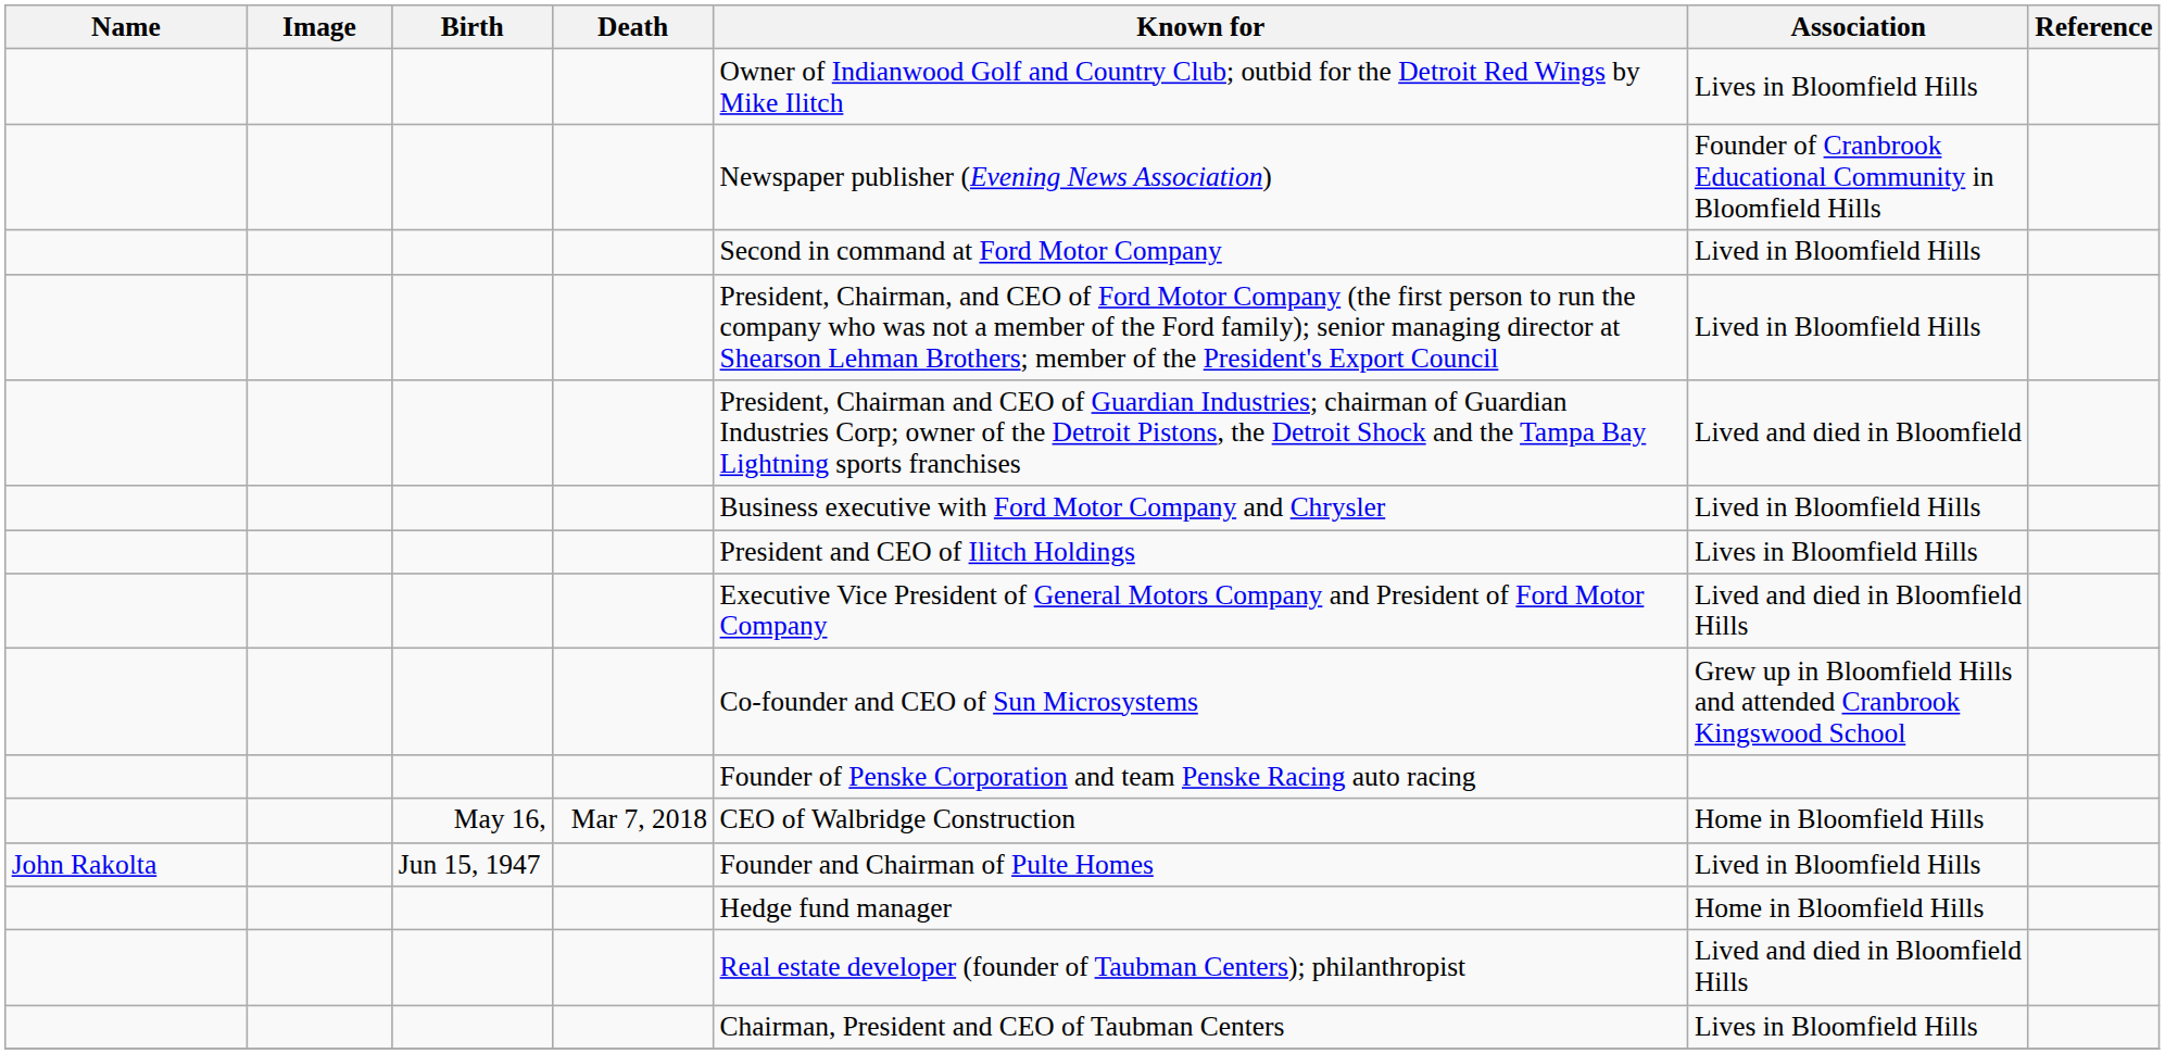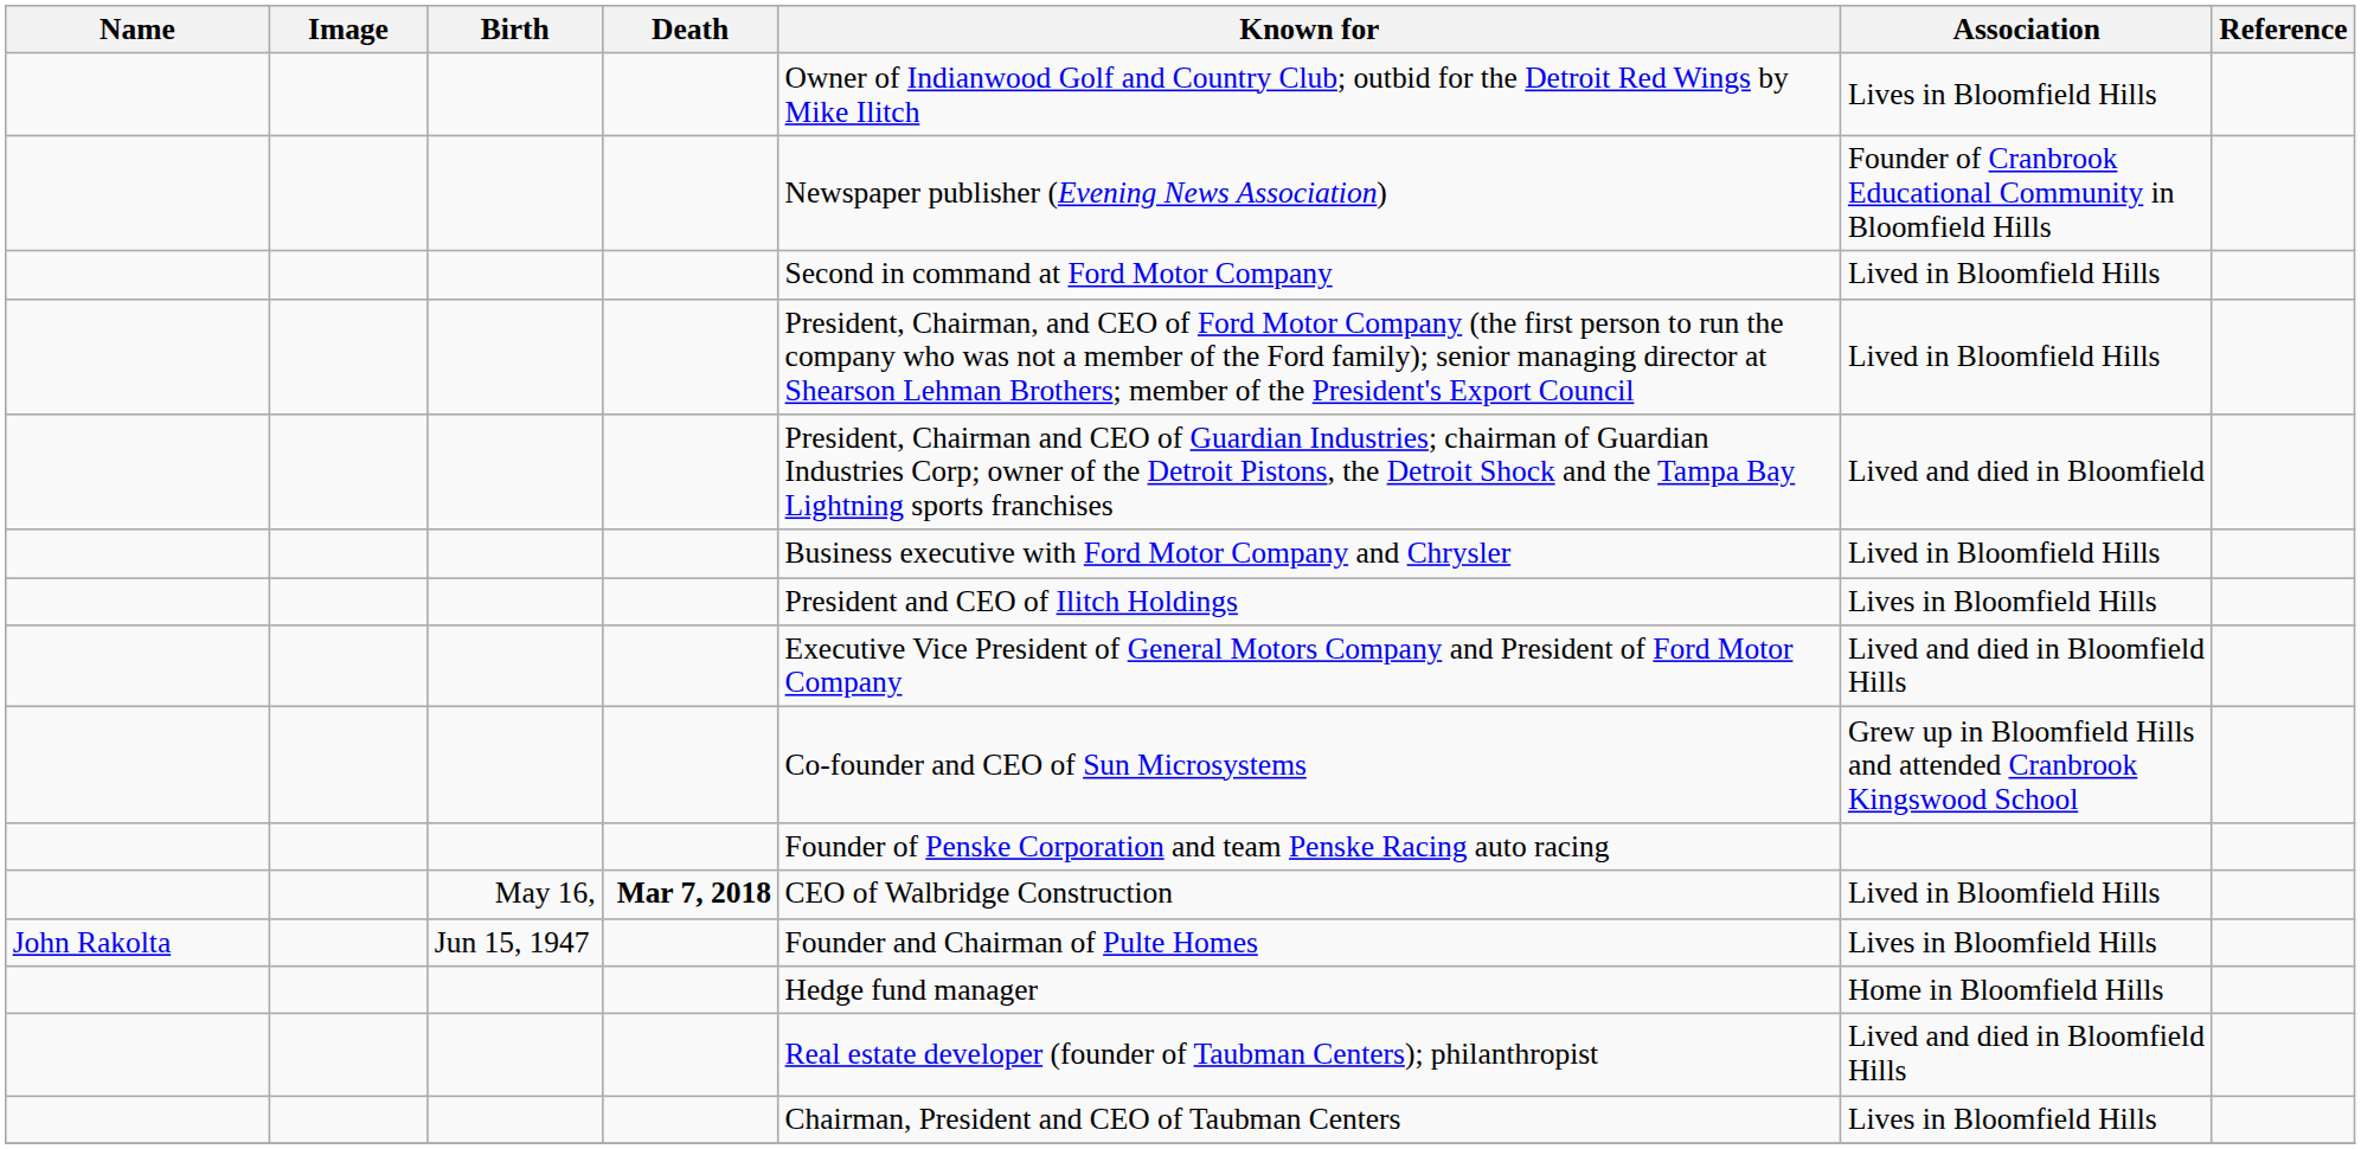May 16, | Death: normal -> bold
May 16, | Association: Home in Bloomfield Hills -> Lived in Bloomfield Hills
Jun 15, 1947 | Association: Lived in Bloomfield Hills -> Lives in Bloomfield Hills
